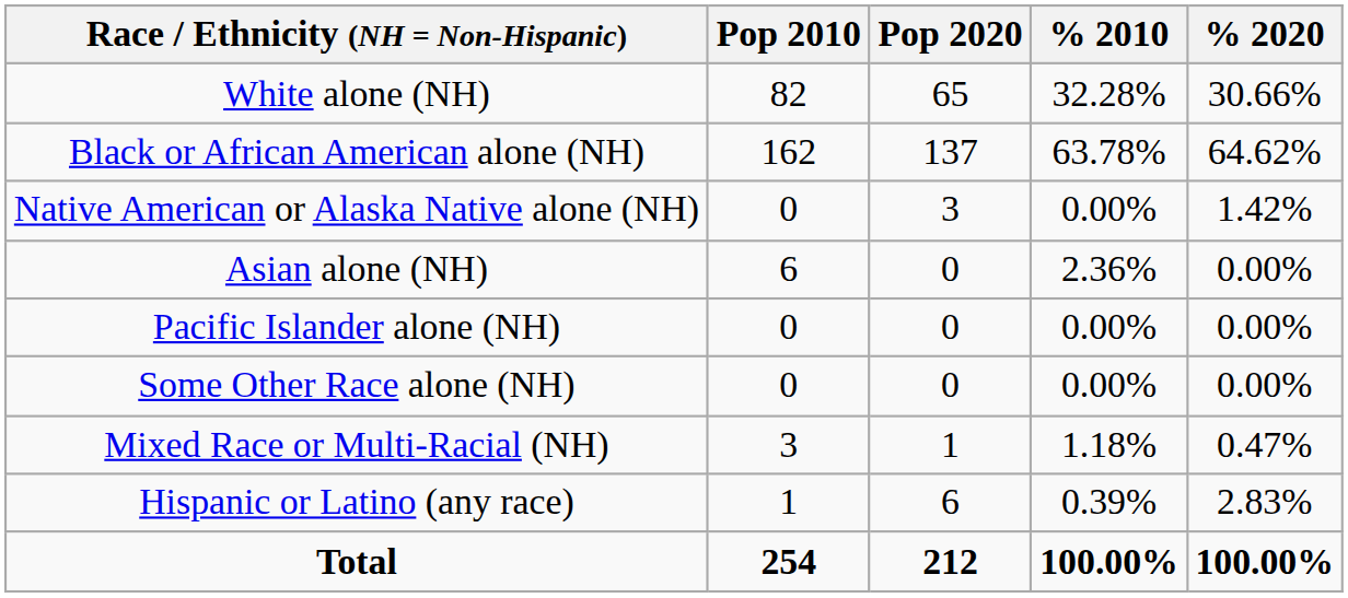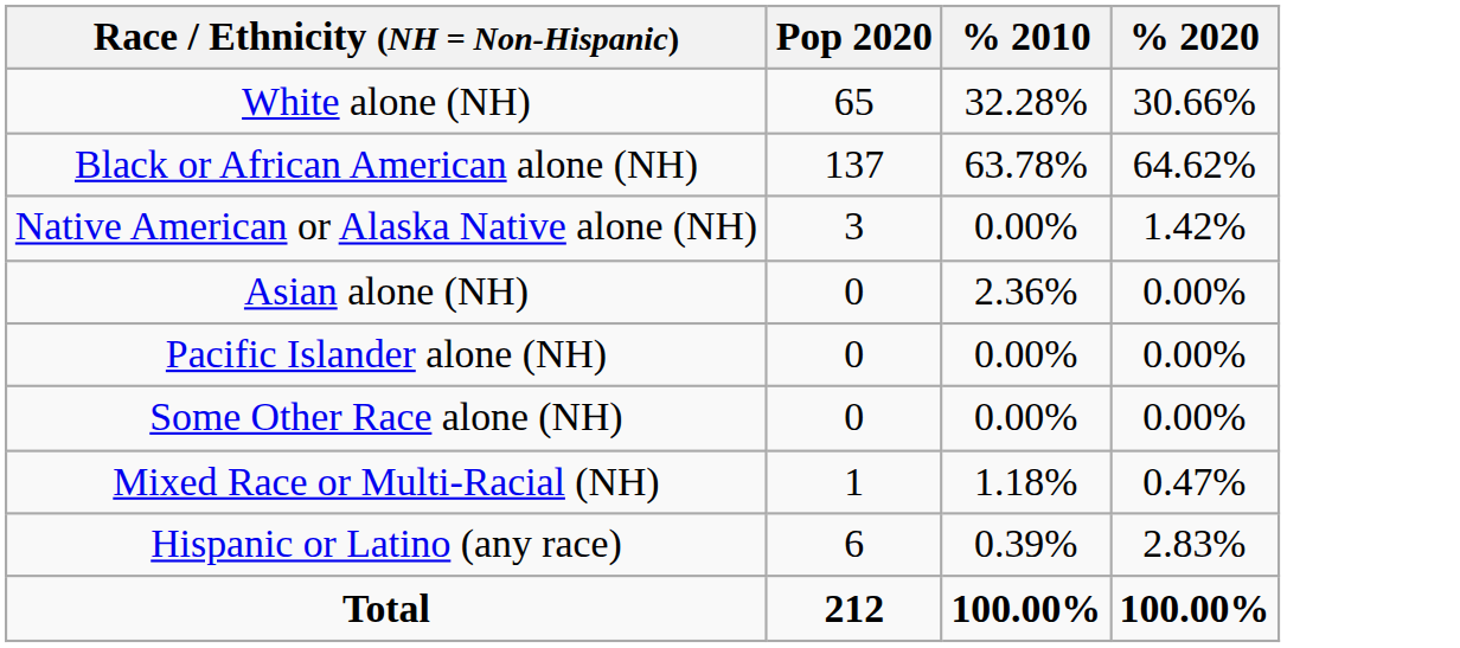- column: Pop 2010 | 82 | 162 | 0 | 6 | 0 | 0 | 3 | 1 | 254
